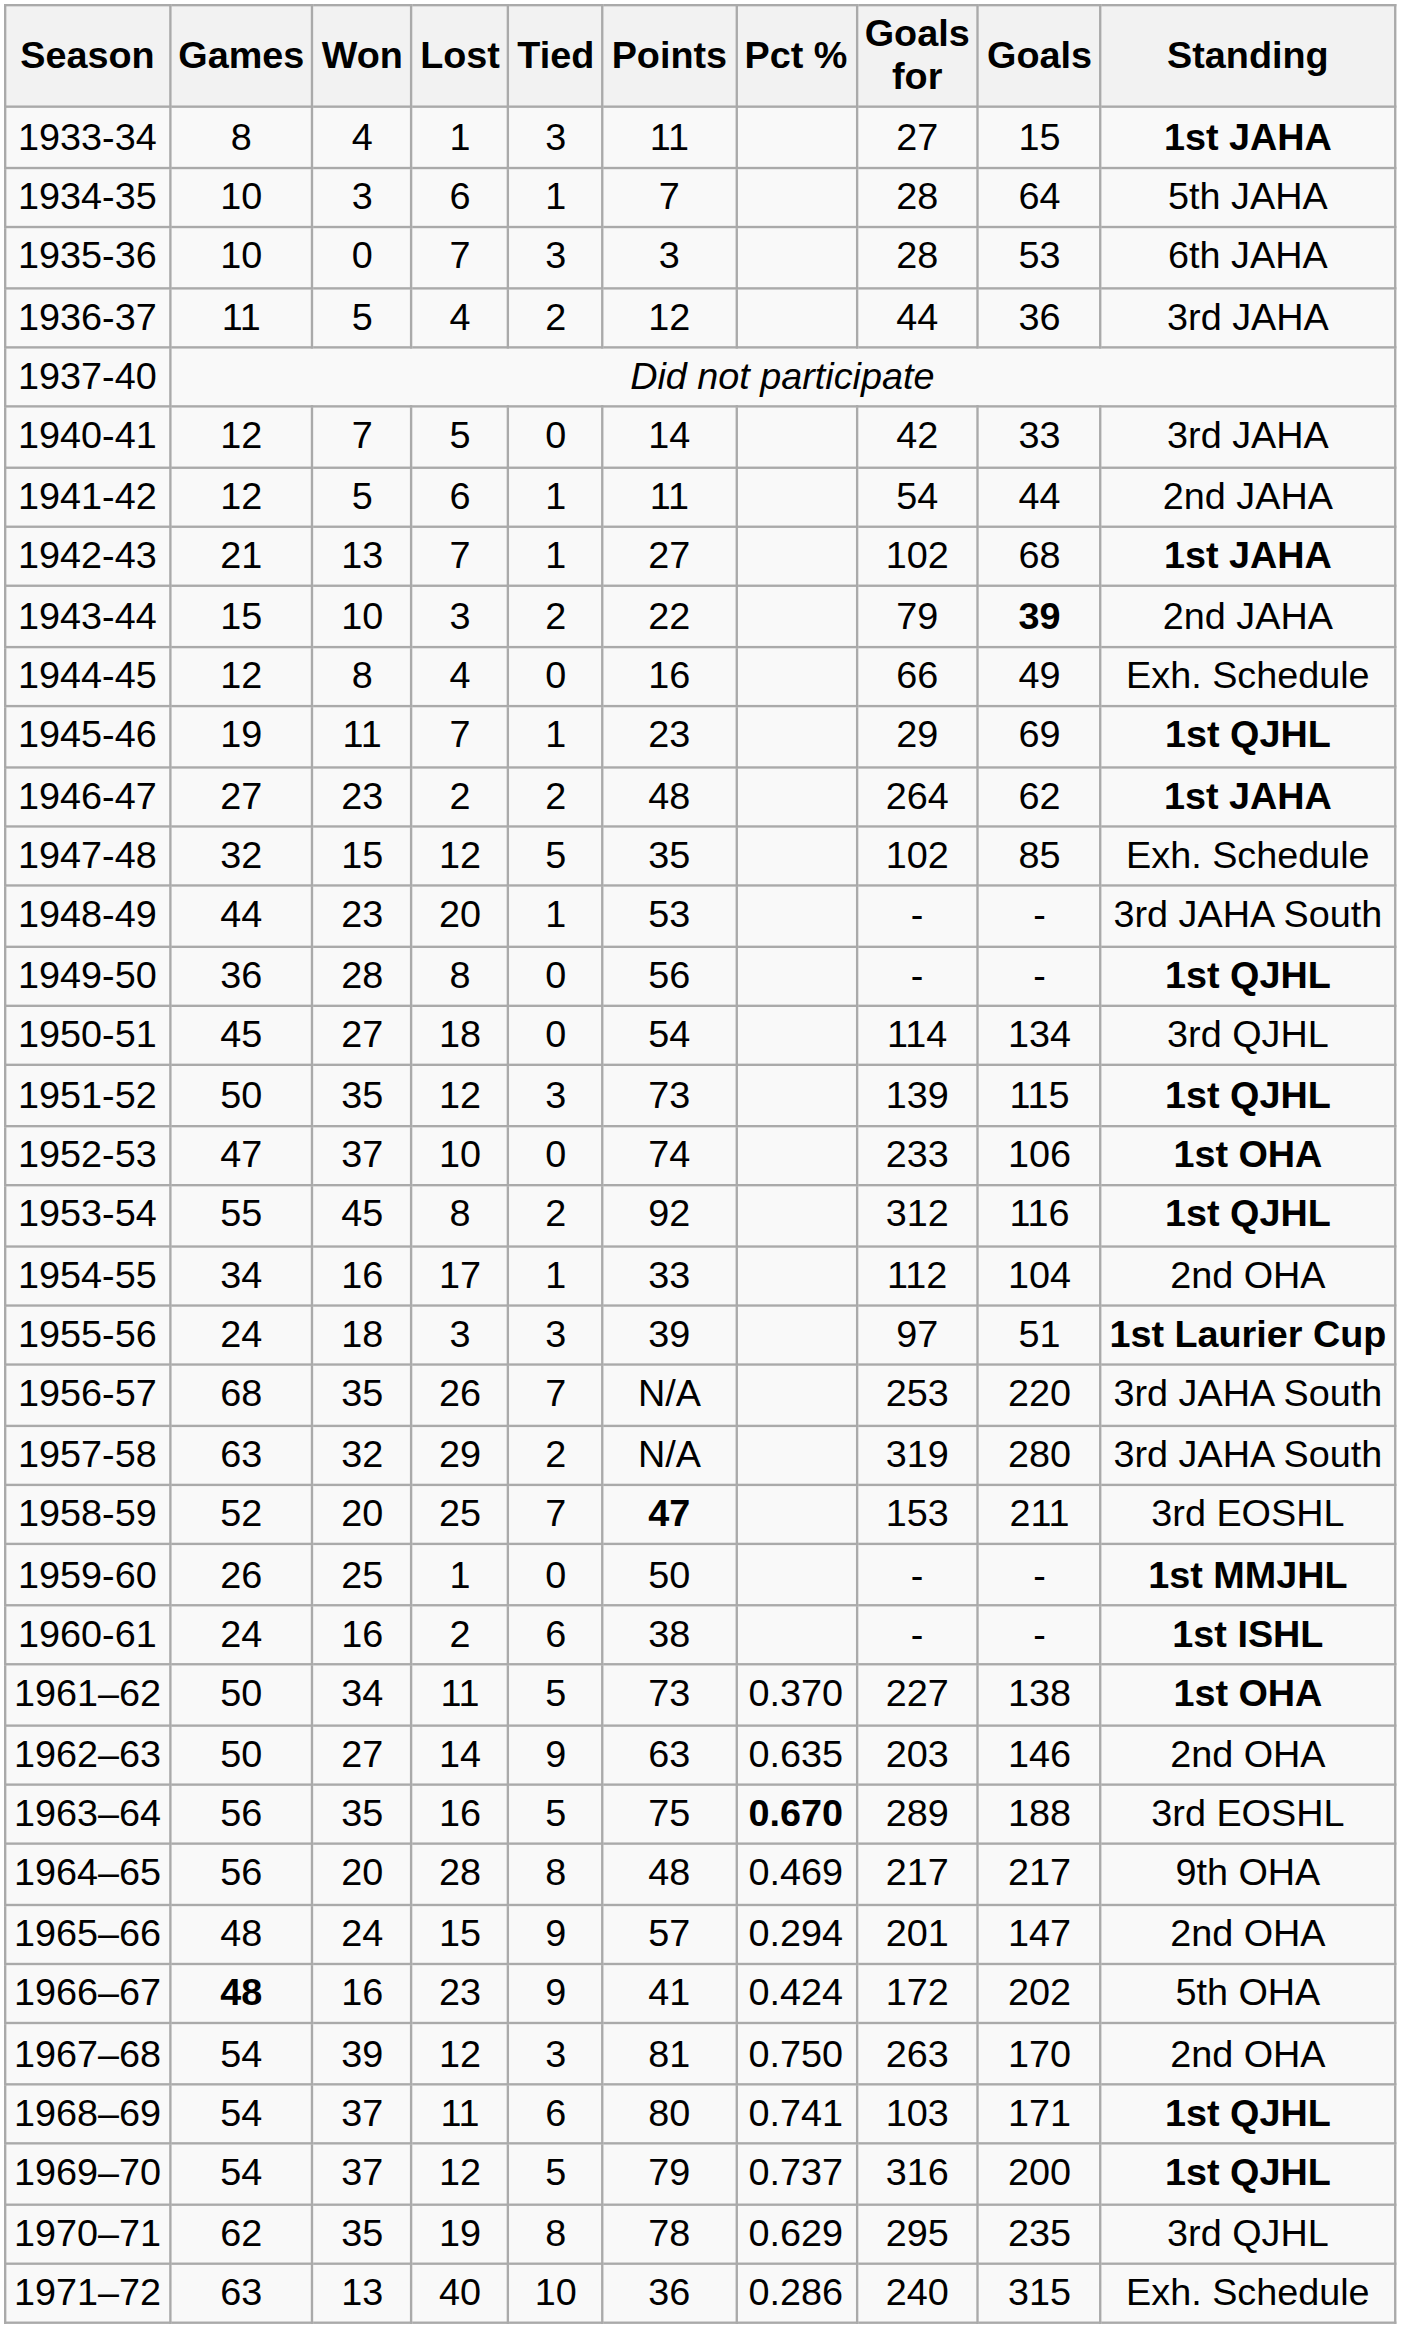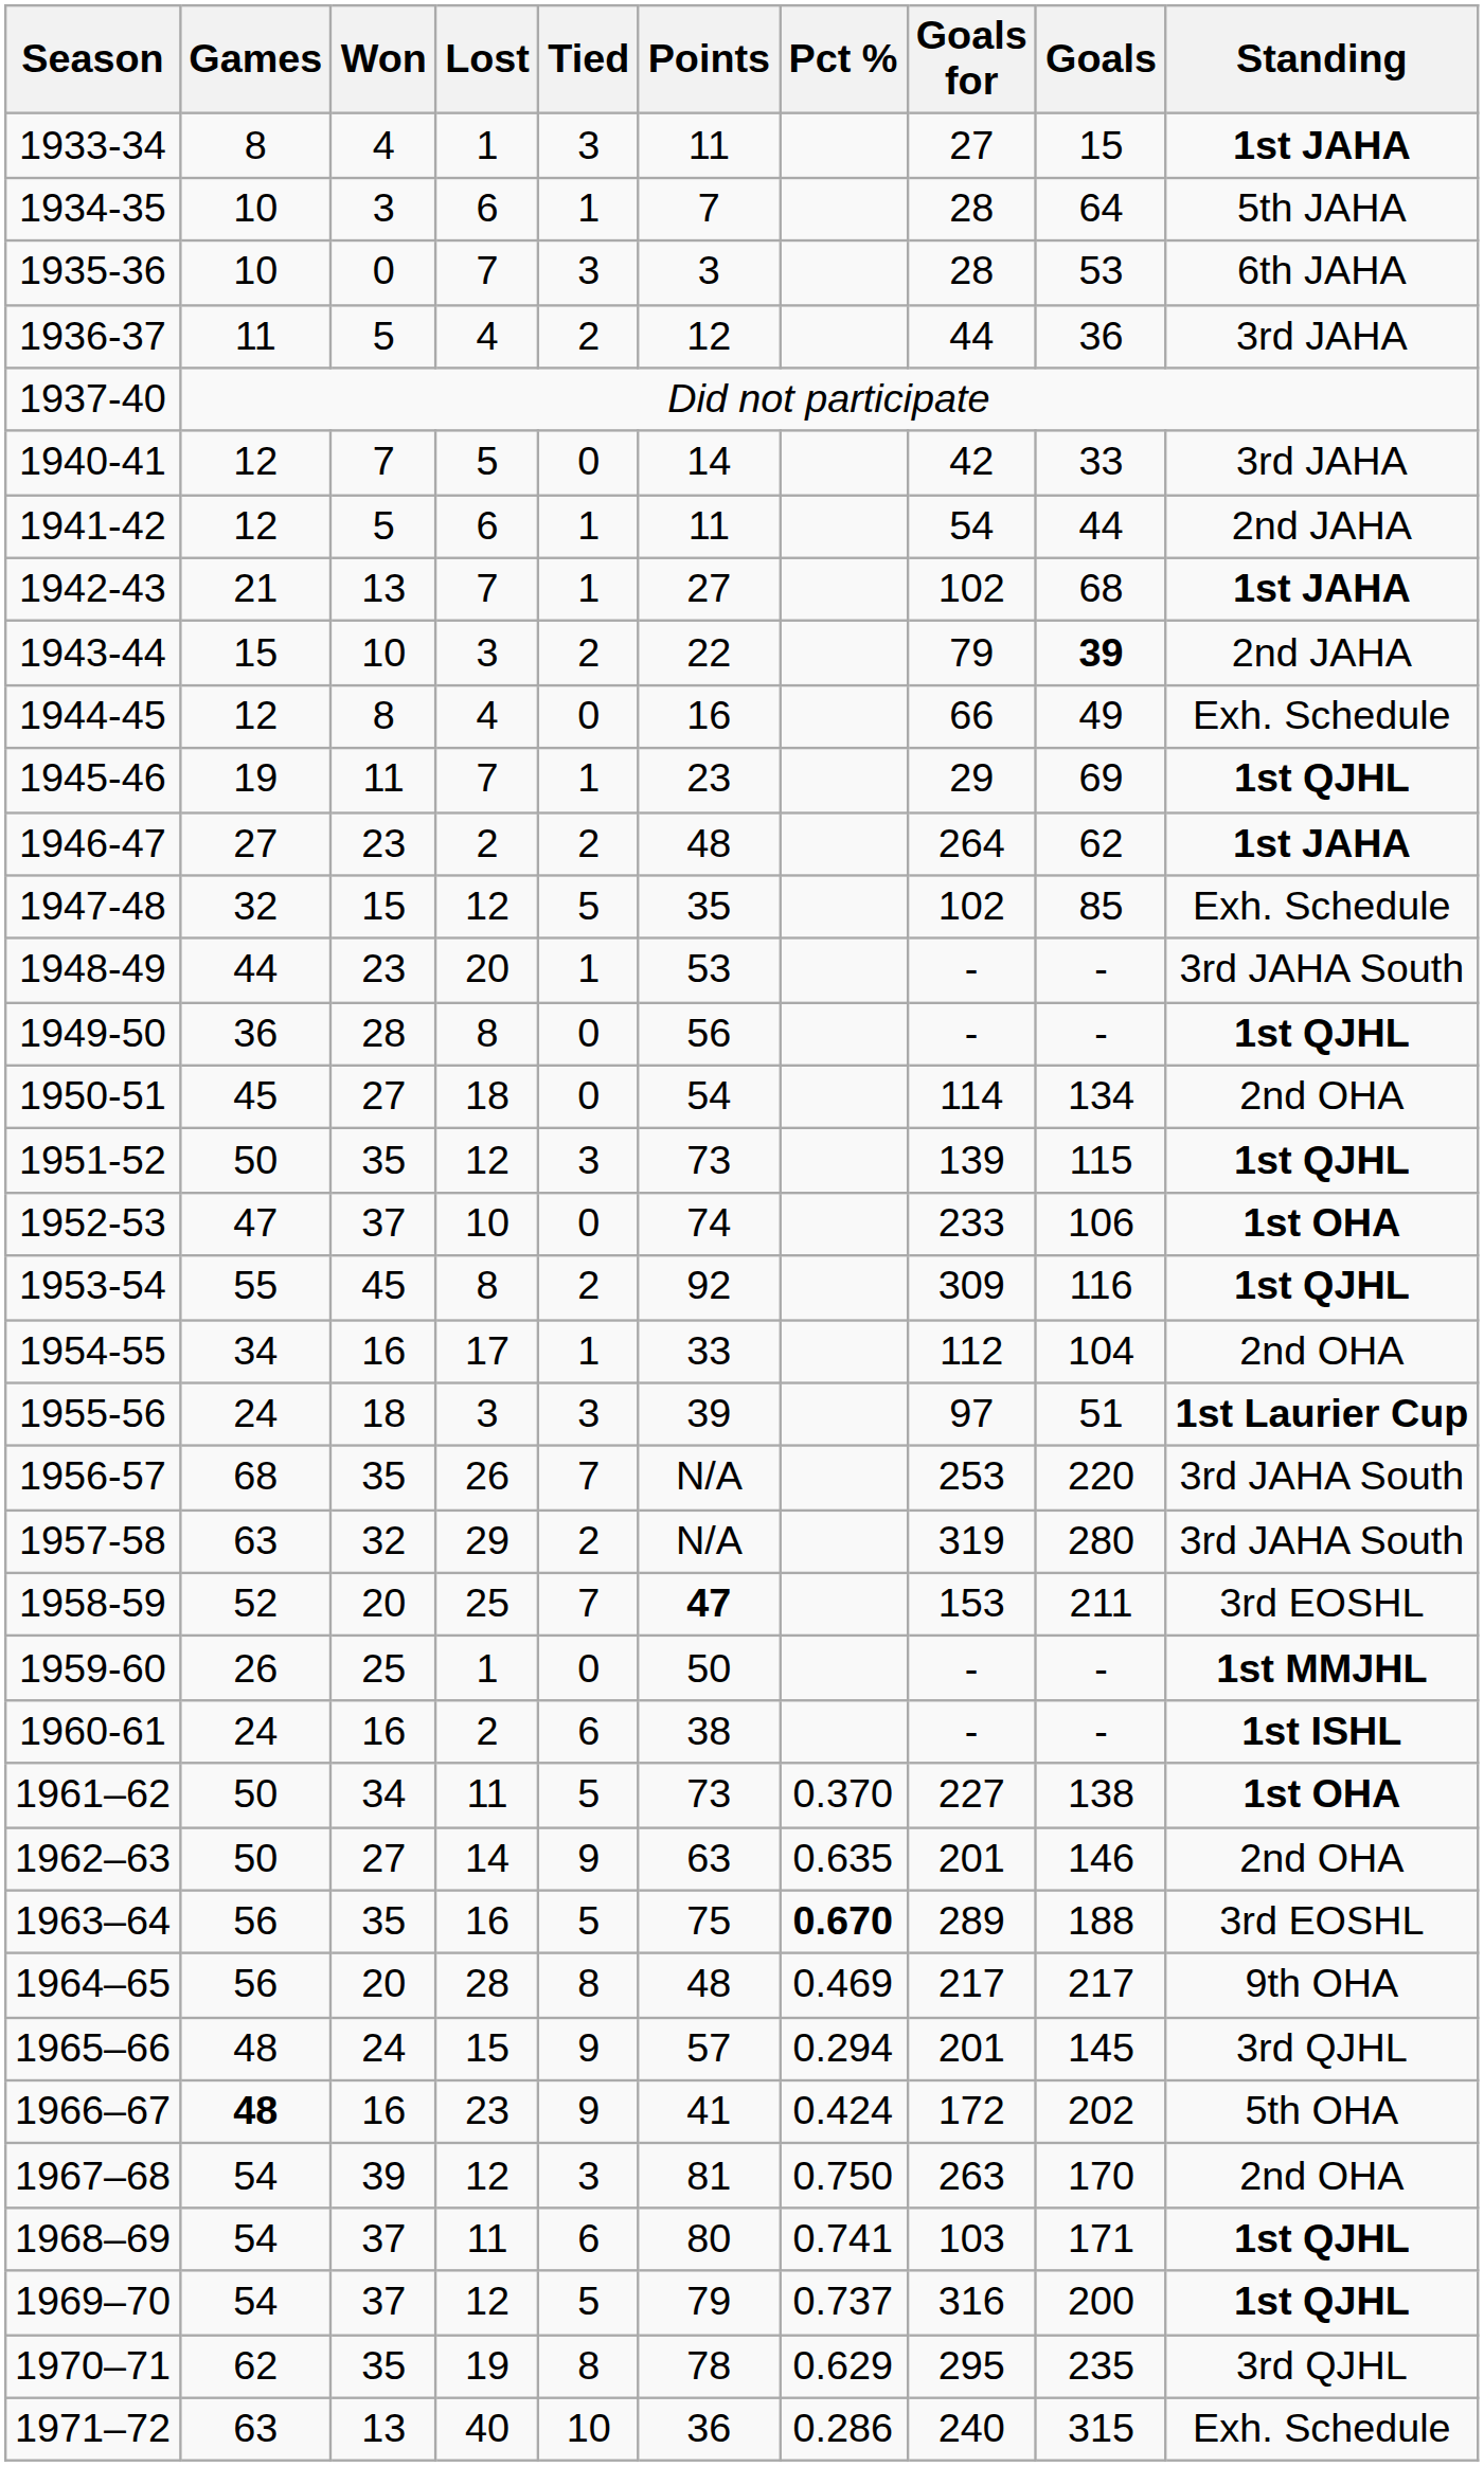1950-51 | Standing: 3rd QJHL -> 2nd OHA
1953-54 | Goals for: 312 -> 309
1962–63 | Goals for: 203 -> 201
1965–66 | Goals: 147 -> 145
1965–66 | Standing: 2nd OHA -> 3rd QJHL
